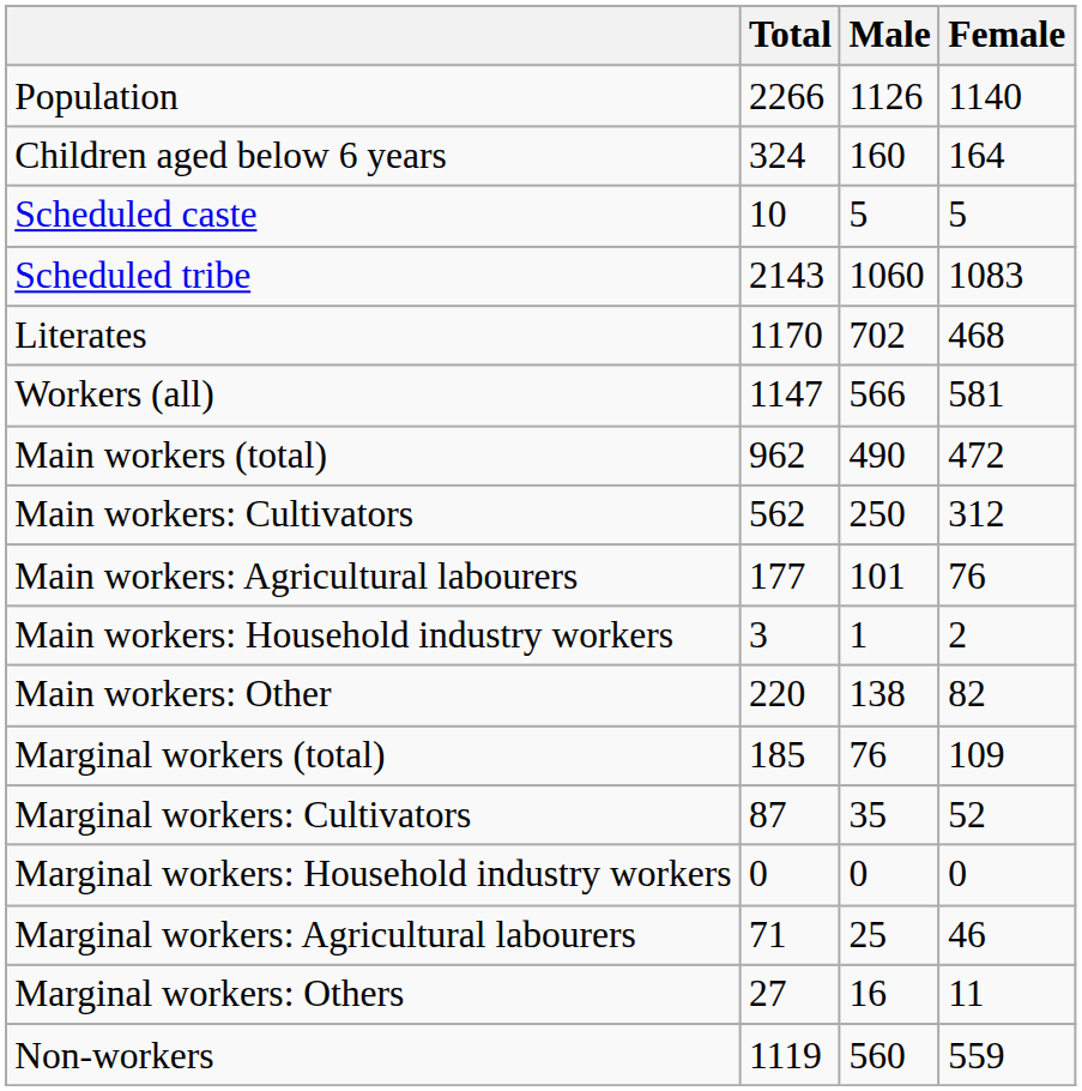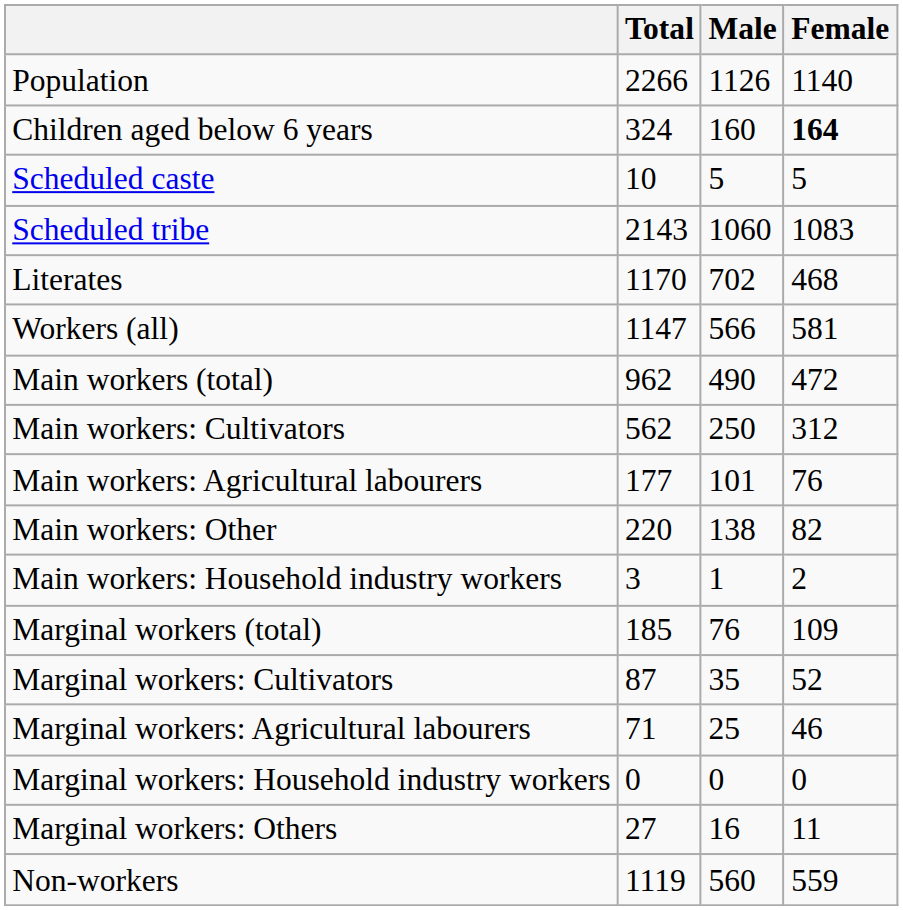Children aged below 6 years | Female: normal -> bold
rows swapped: Main workers: Household industry workers <-> Main workers: Other
rows swapped: Marginal workers: Agricultural labourers <-> Marginal workers: Household industry workers
